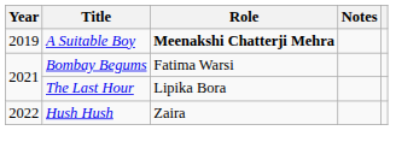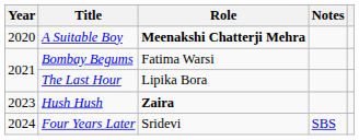A Suitable Boy | Year: 2019 -> 2020
Hush Hush | Year: 2022 -> 2023
Hush Hush | Role: normal -> bold
+ row: 2024 | Four Years Later | Sridevi | SBS
